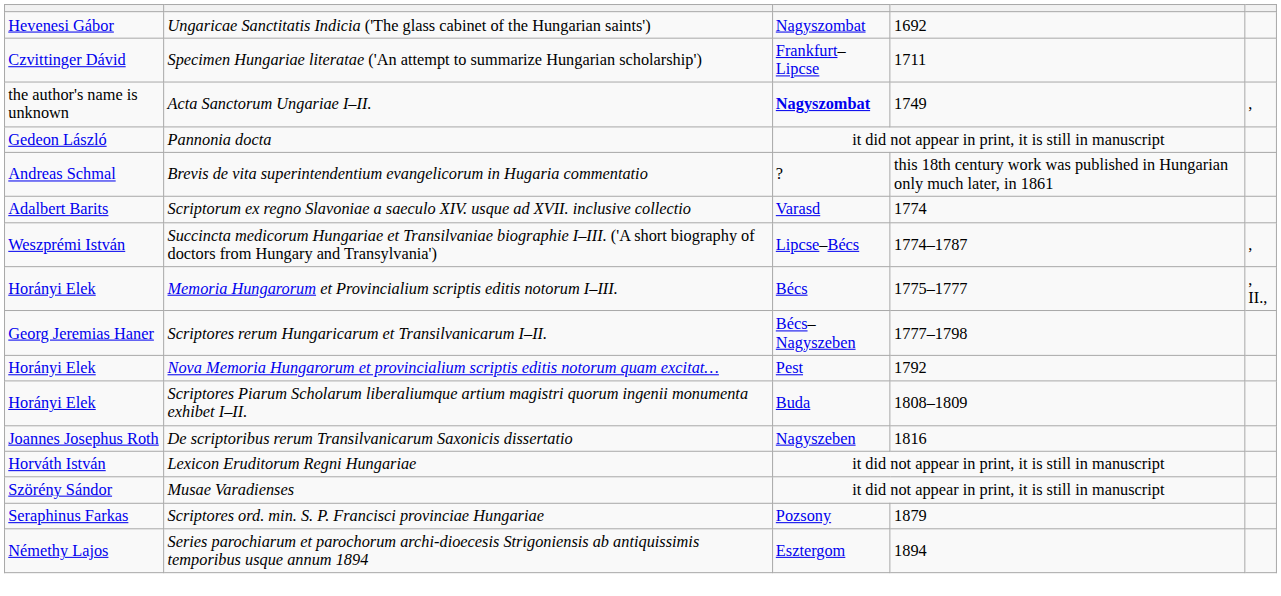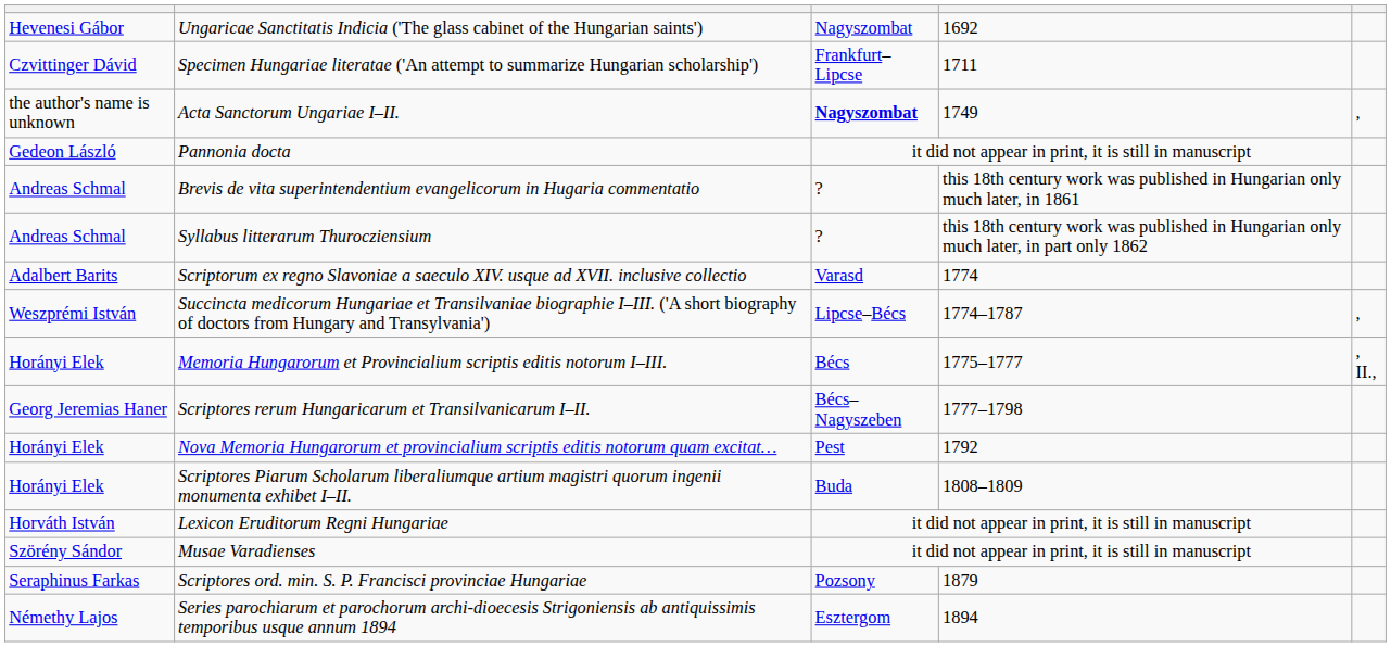+ row: Andreas Schmal | Syllabus litterarum Thurocziensium | ? | this 18th century work was published in Hungarian only much later, in part only 1862
- row: Joannes Josephus Roth | De scriptoribus rerum Transilvanicarum Saxonicis dissertatio | Nagyszeben | 1816
